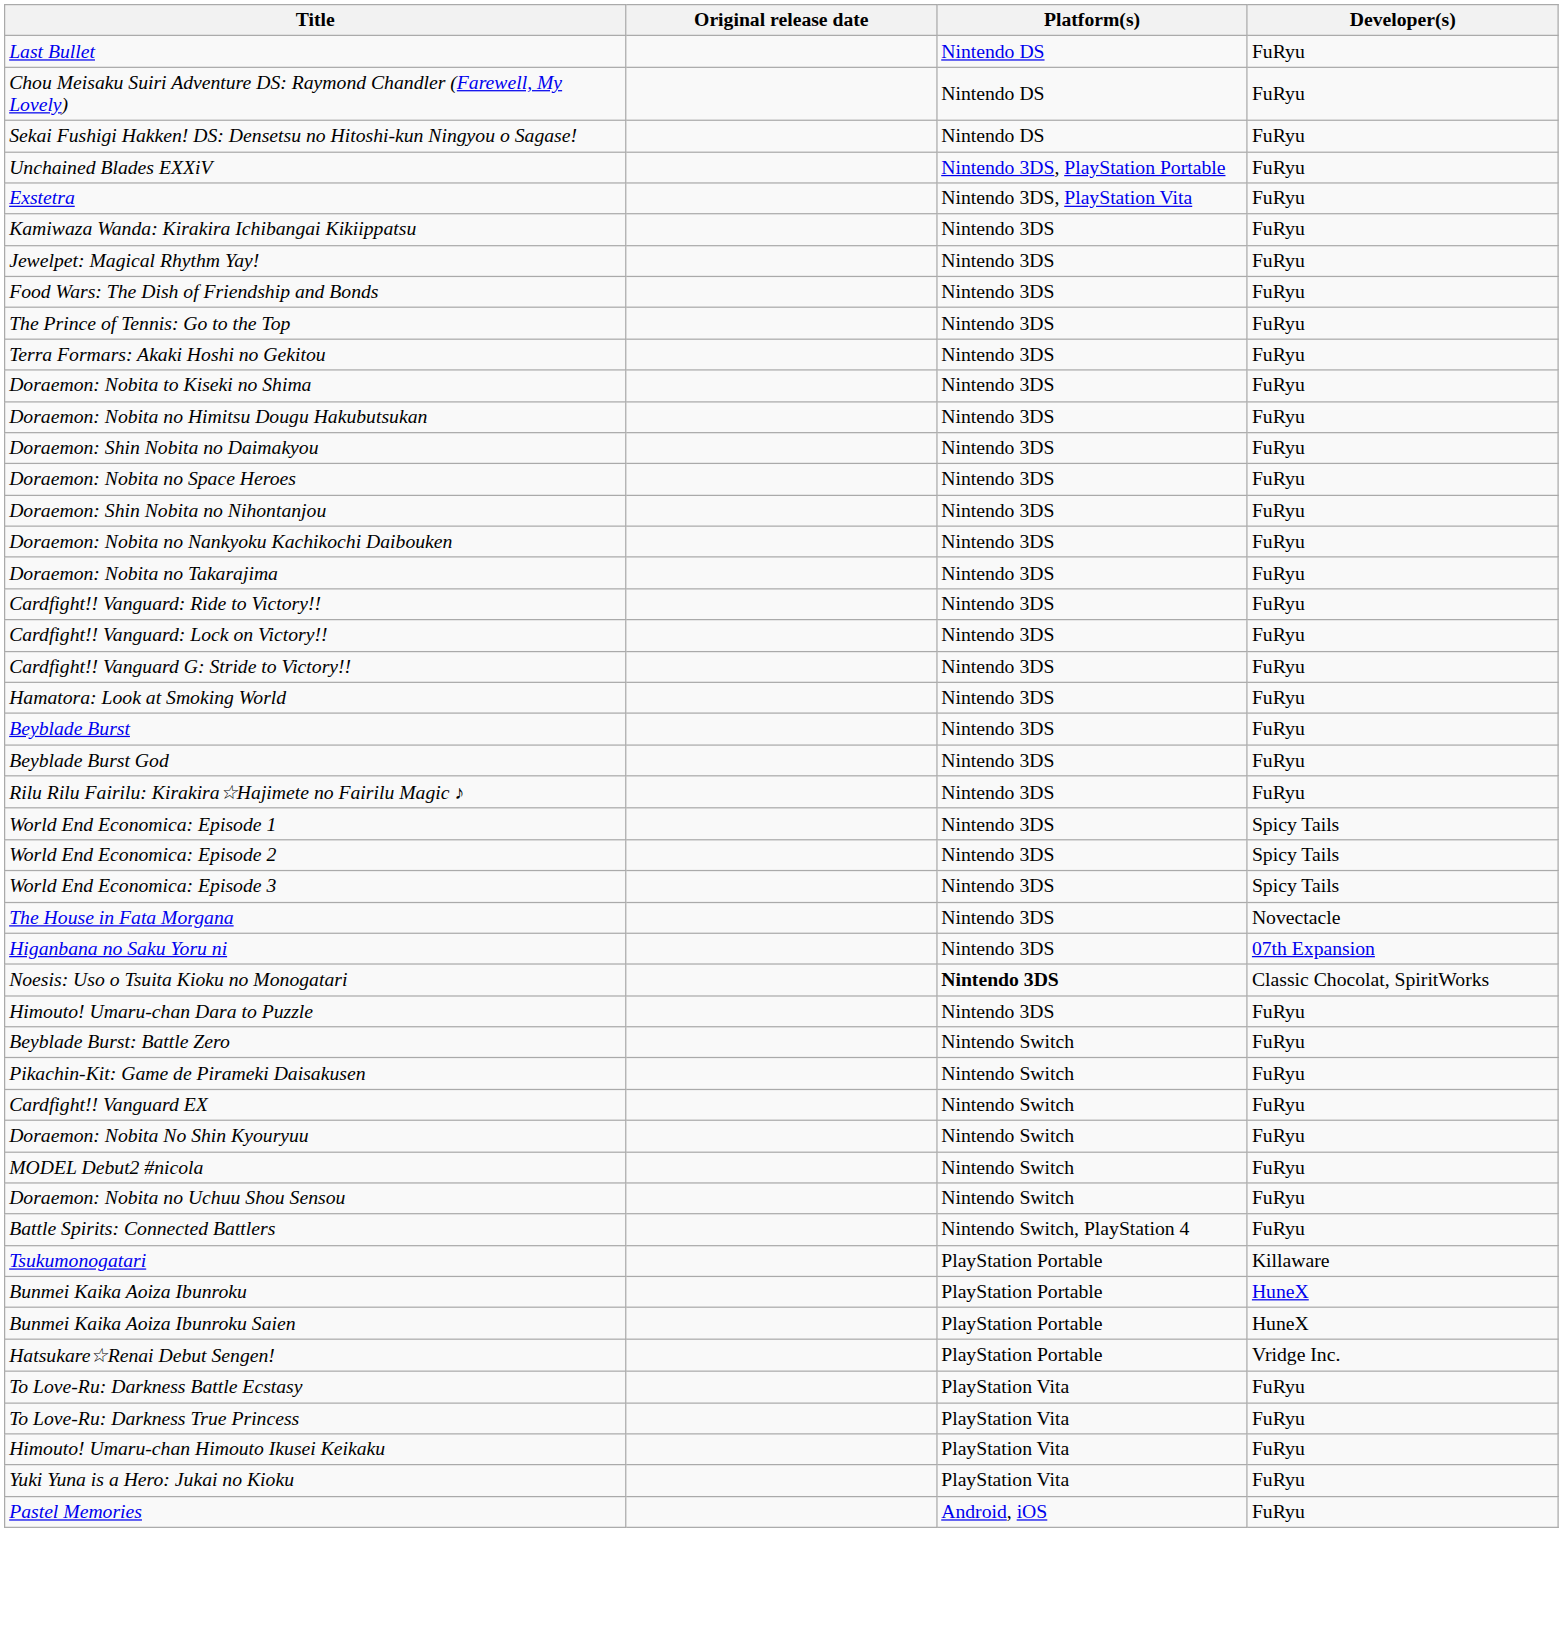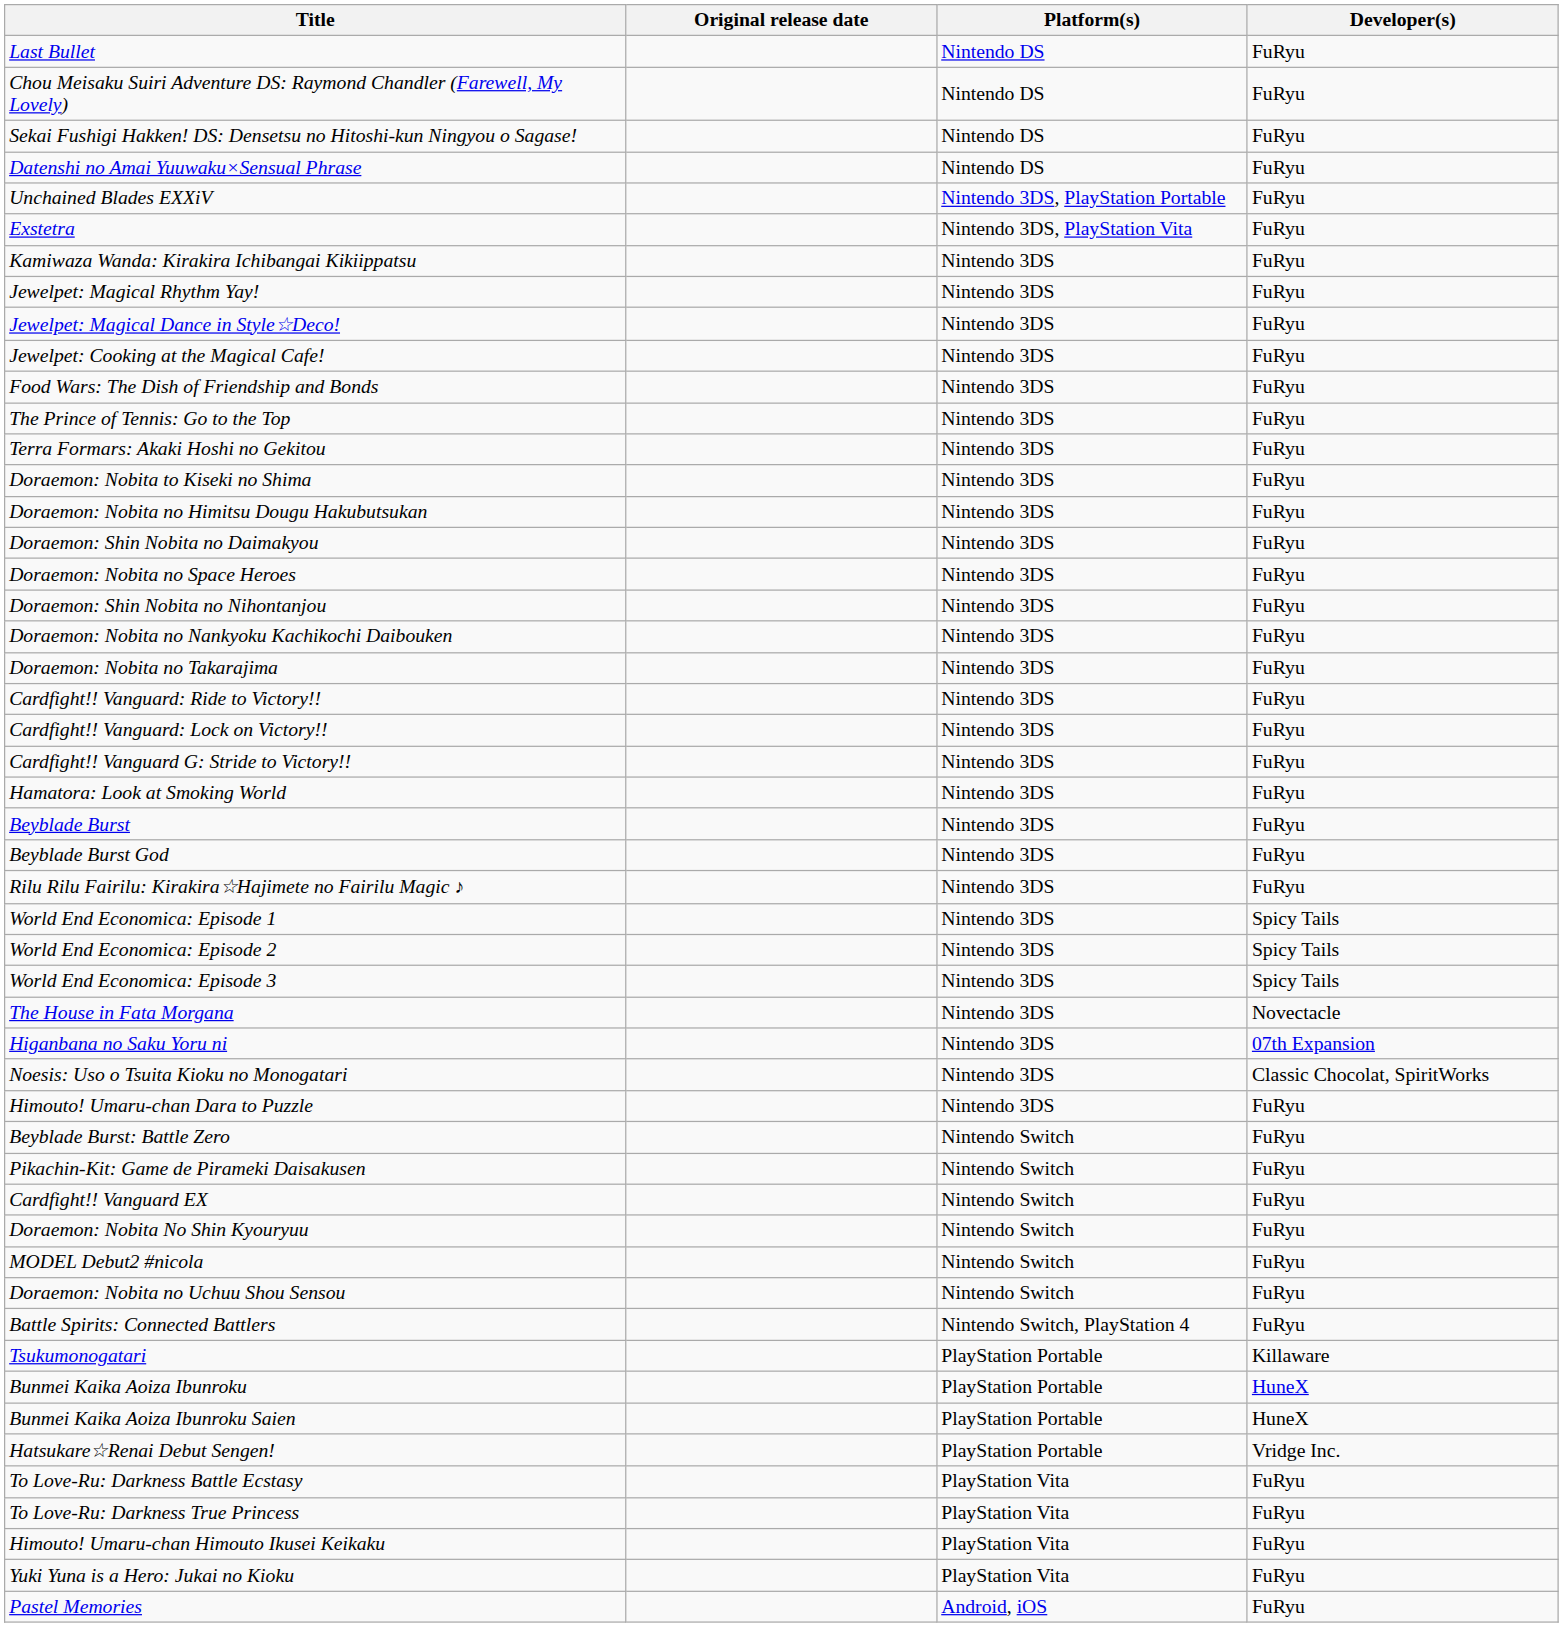+ row: Datenshi no Amai Yuuwaku×Sensual Phrase | Nintendo DS | FuRyu
+ row: Jewelpet: Magical Dance in Style☆Deco! | Nintendo 3DS | FuRyu
+ row: Jewelpet: Cooking at the Magical Cafe! | Nintendo 3DS | FuRyu
Noesis: Uso o Tsuita Kioku no Monogatari | Platform(s): bold -> normal
